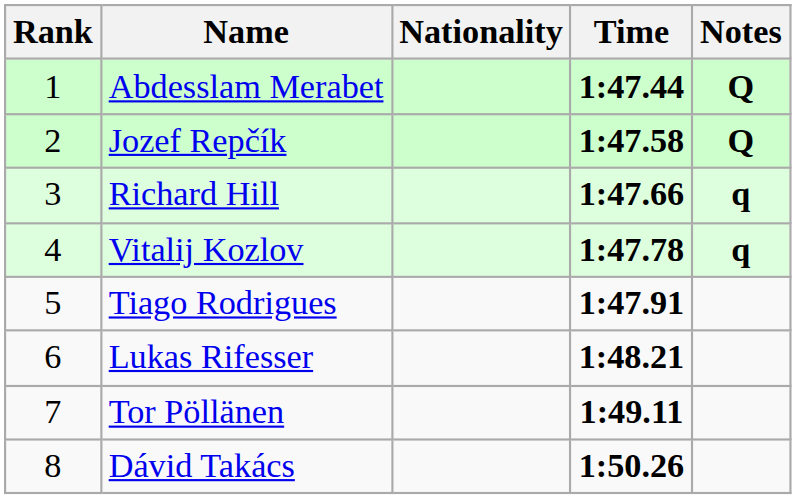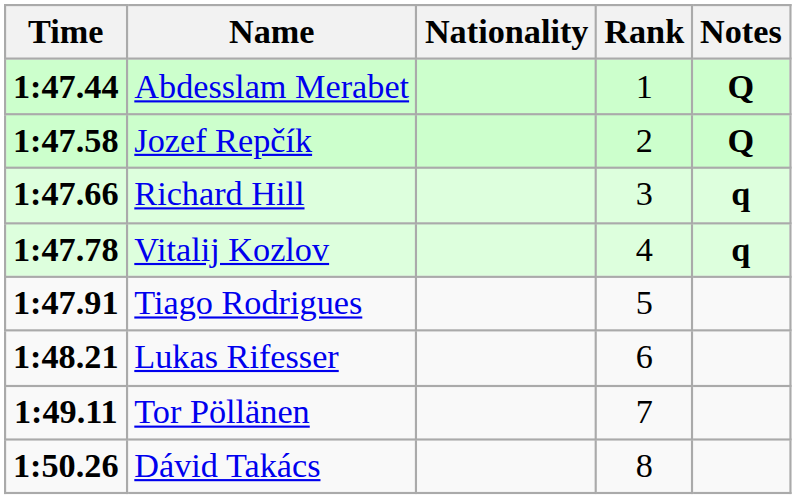columns swapped: Rank <-> Time
